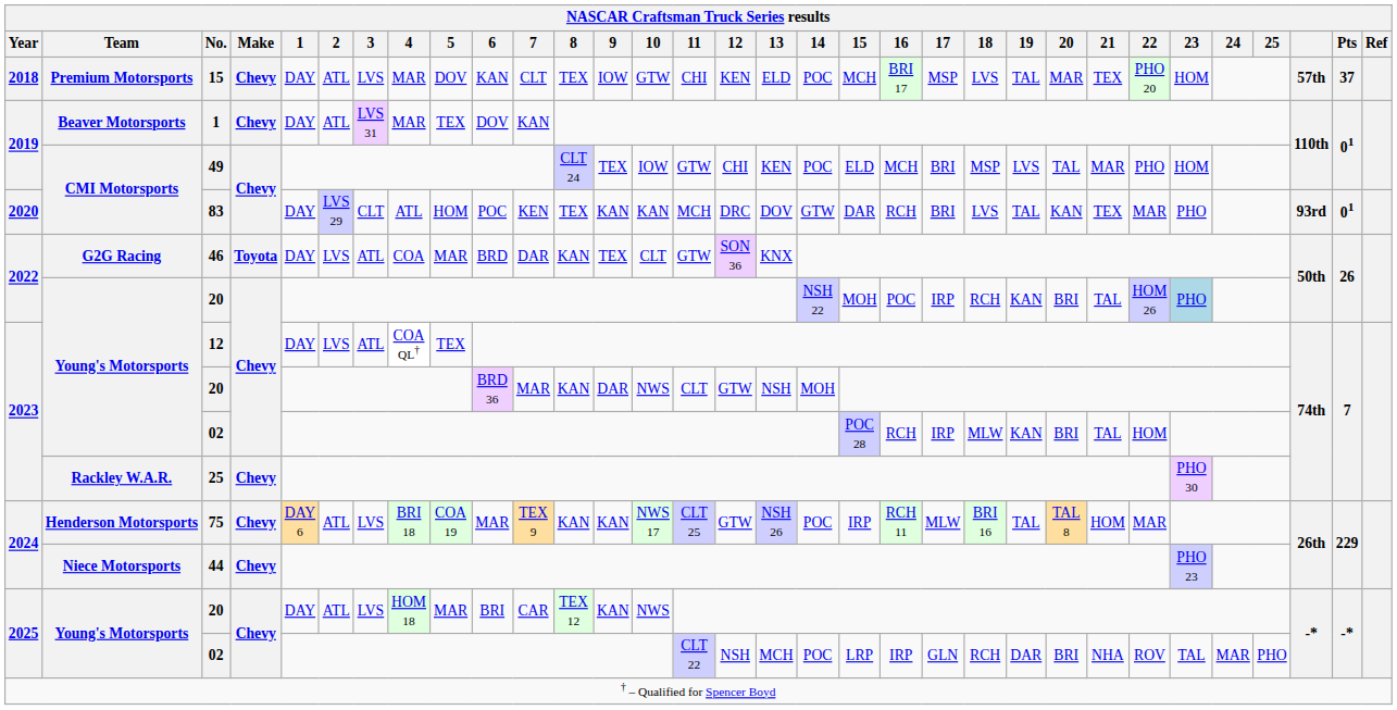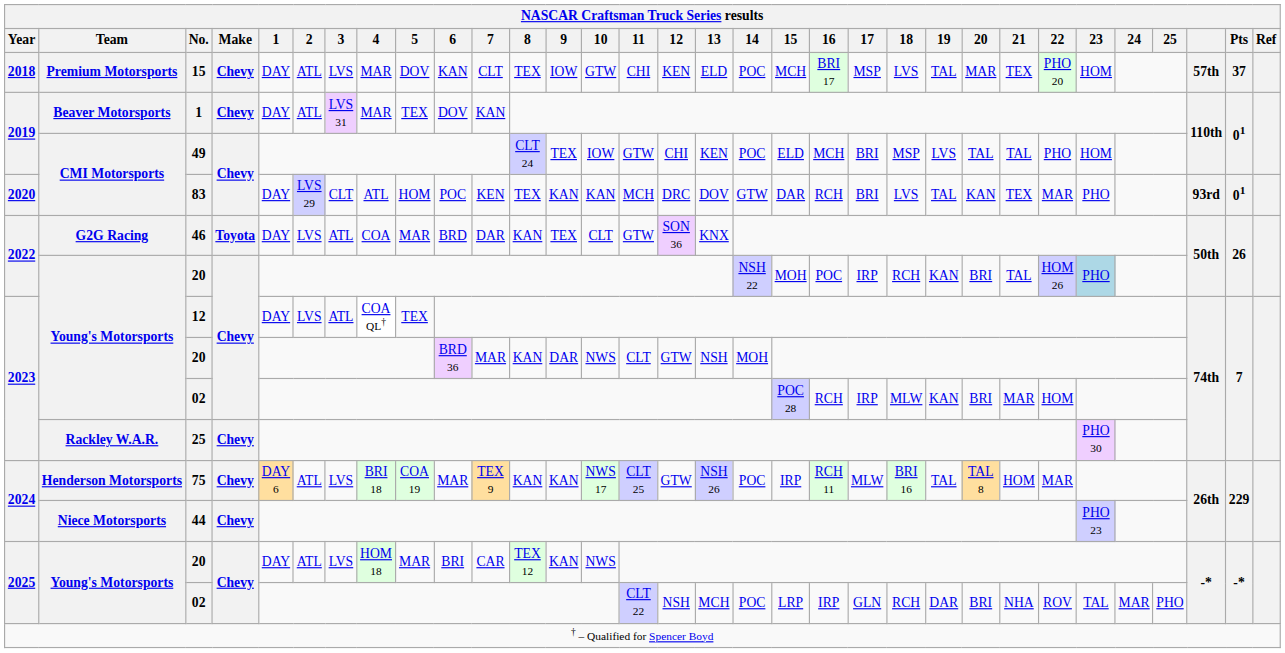49 | 21: MAR -> TAL
2023 / 02 | 21: TAL -> MAR
